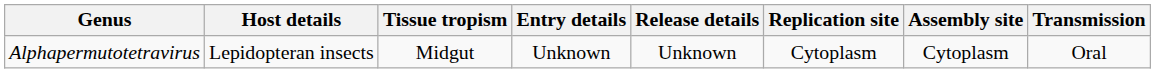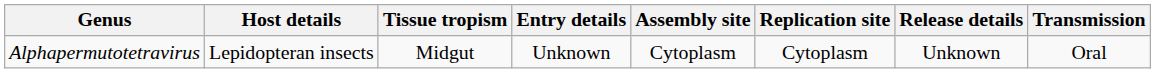columns swapped: Release details <-> Assembly site
